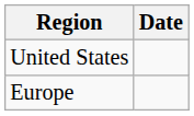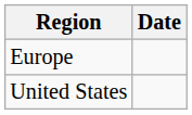rows swapped: Europe <-> United States
